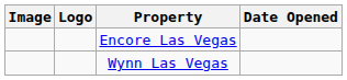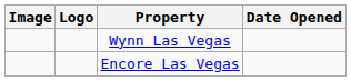rows swapped: Wynn Las Vegas <-> Encore Las Vegas
